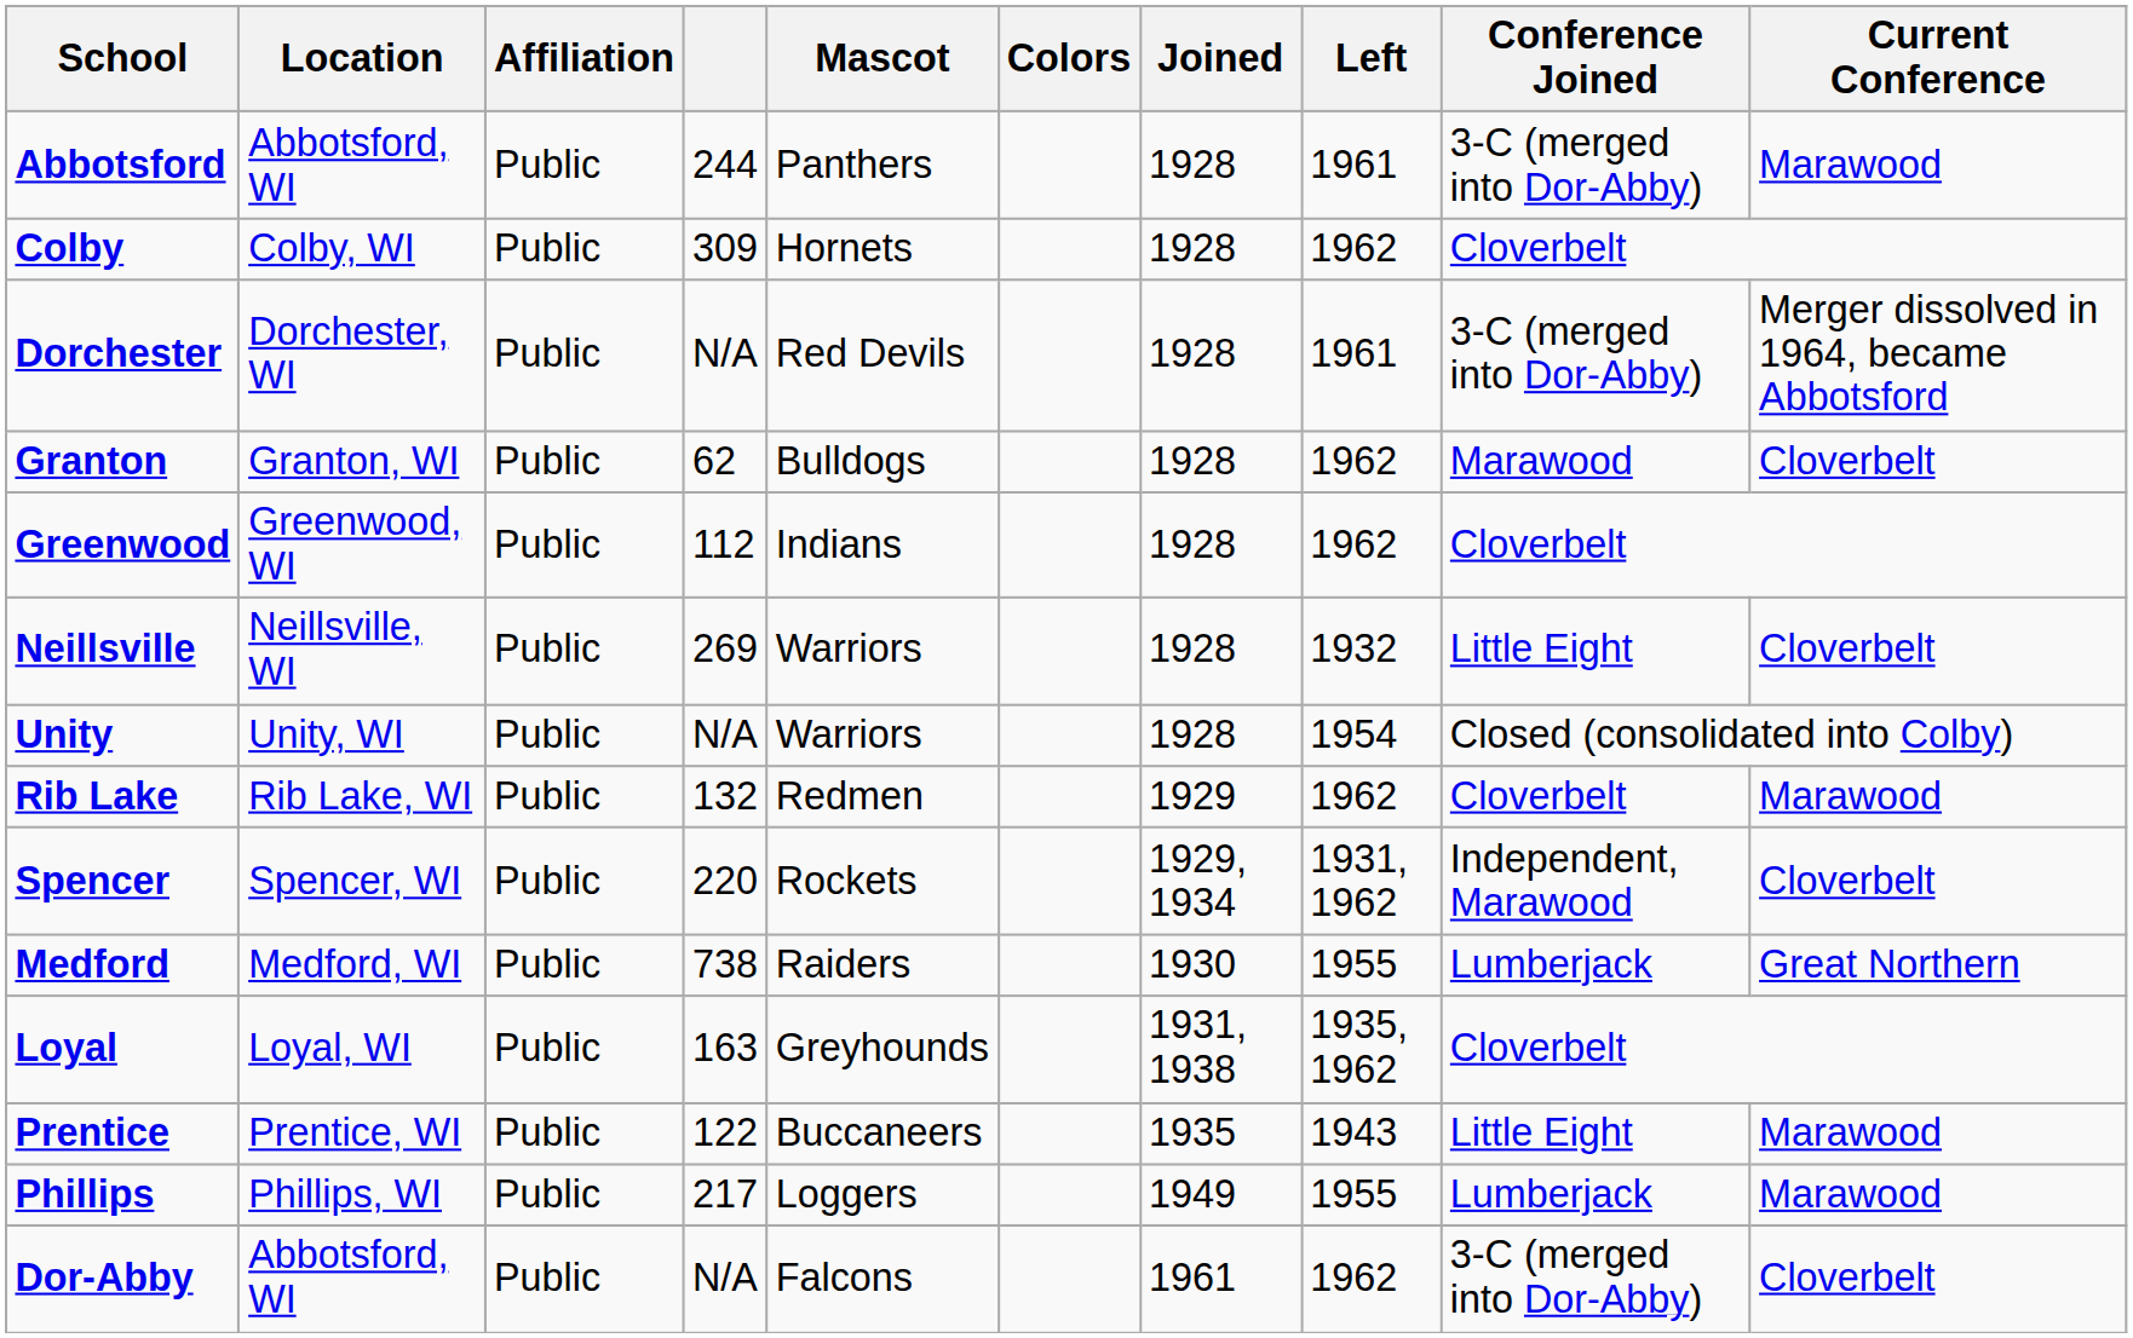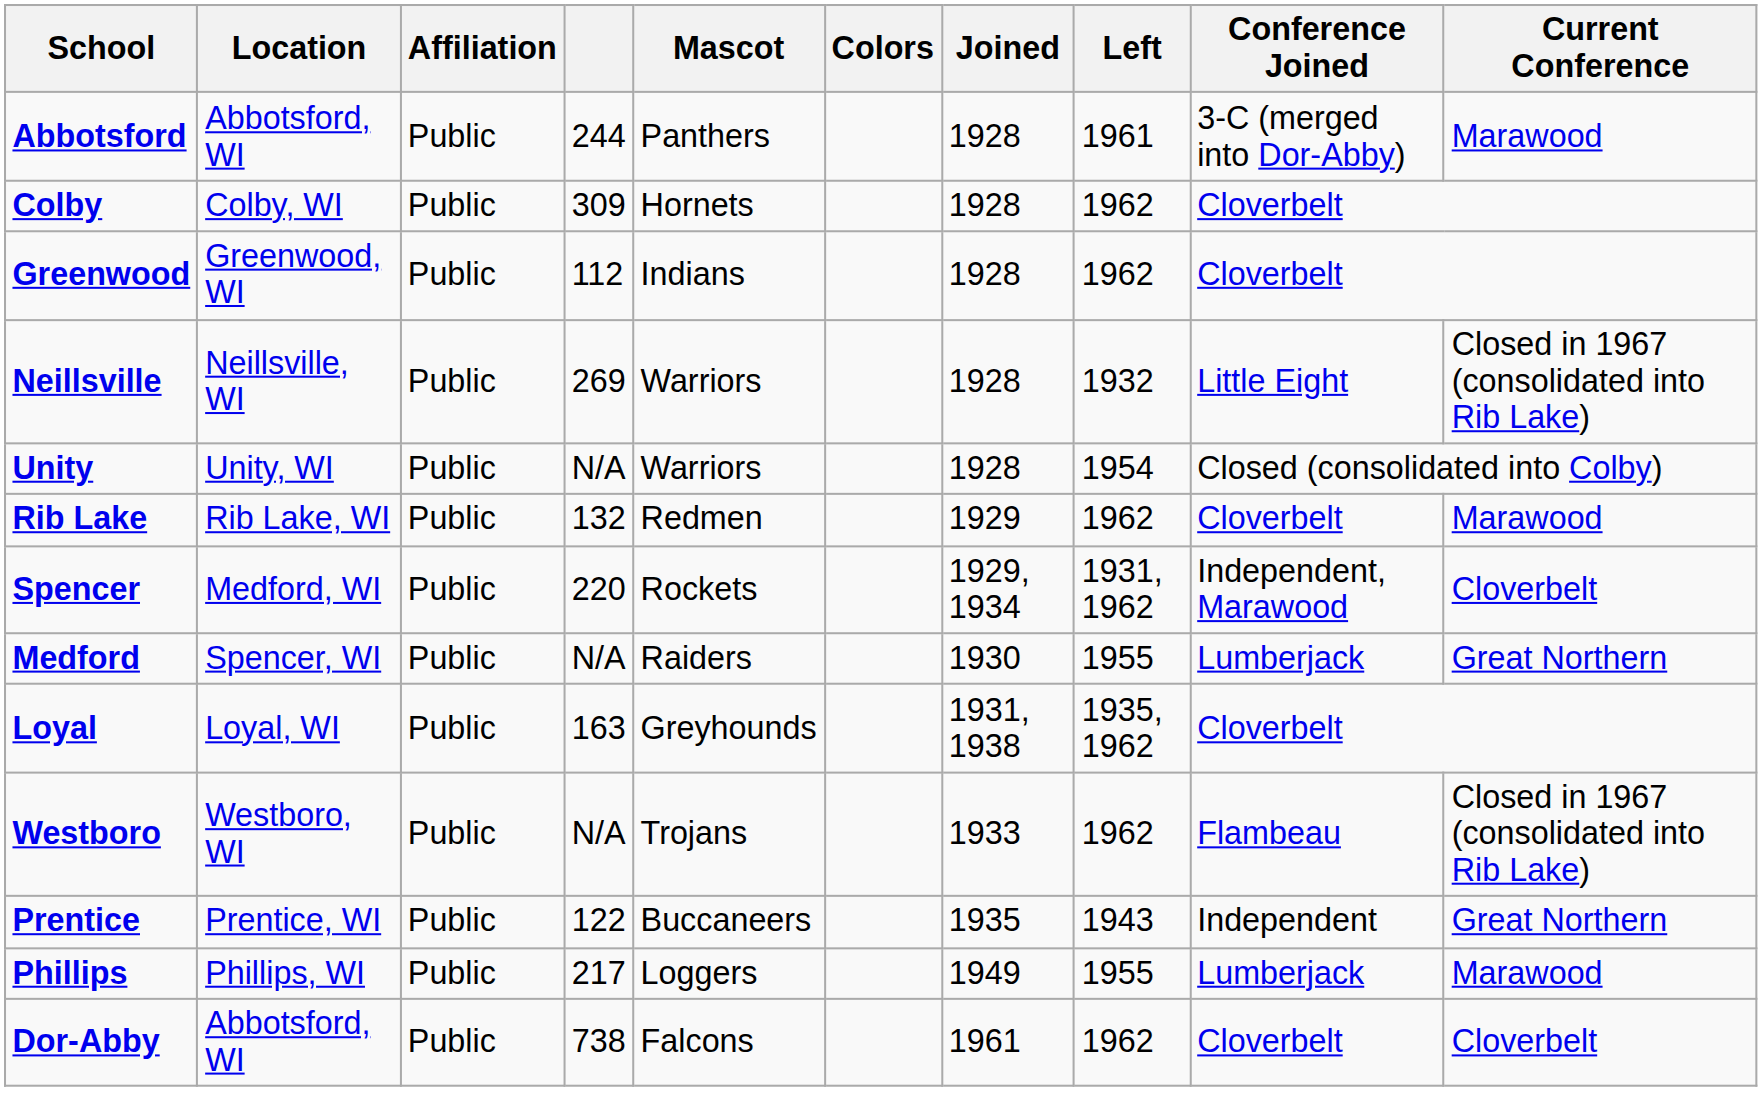- row: Dorchester | Dorchester, WI | Public | N/A | Red Devils | 1928 | 1961 | 3-C (merged into Dor-Abby) | Merger dissolved in 1964, became Abbotsford
- row: Granton | Granton, WI | Public | 62 | Bulldogs | 1928 | 1962 | Marawood | Cloverbelt
Neillsville | Current Conference: Cloverbelt -> Closed in 1967 (consolidated into Rib Lake)
Spencer | Location: Spencer, WI -> Medford, WI
Medford | Location: Medford, WI -> Spencer, WI
Medford | column 4: 738 -> N/A
+ row: Westboro | Westboro, WI | Public | N/A | Trojans | 1933 | 1962 | Flambeau | Closed in 1967 (consolidated into Rib Lake)
Prentice | Conference Joined: Little Eight -> Independent
Prentice | Current Conference: Marawood -> Great Northern
Dor-Abby | column 4: N/A -> 738
Dor-Abby | Conference Joined: 3-C (merged into Dor-Abby) -> Cloverbelt
